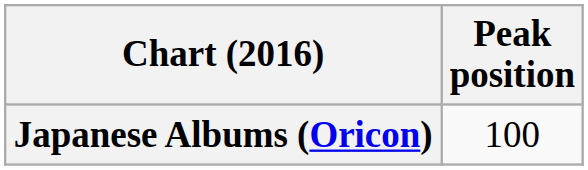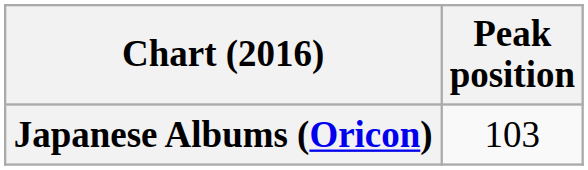Japanese Albums (Oricon) | Peak position: 100 -> 103
